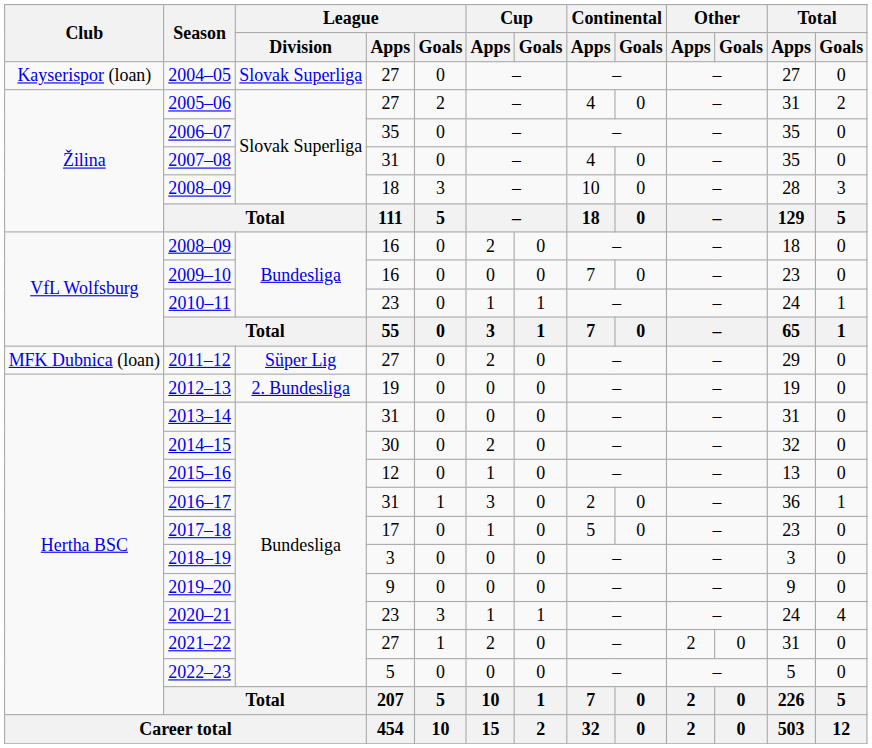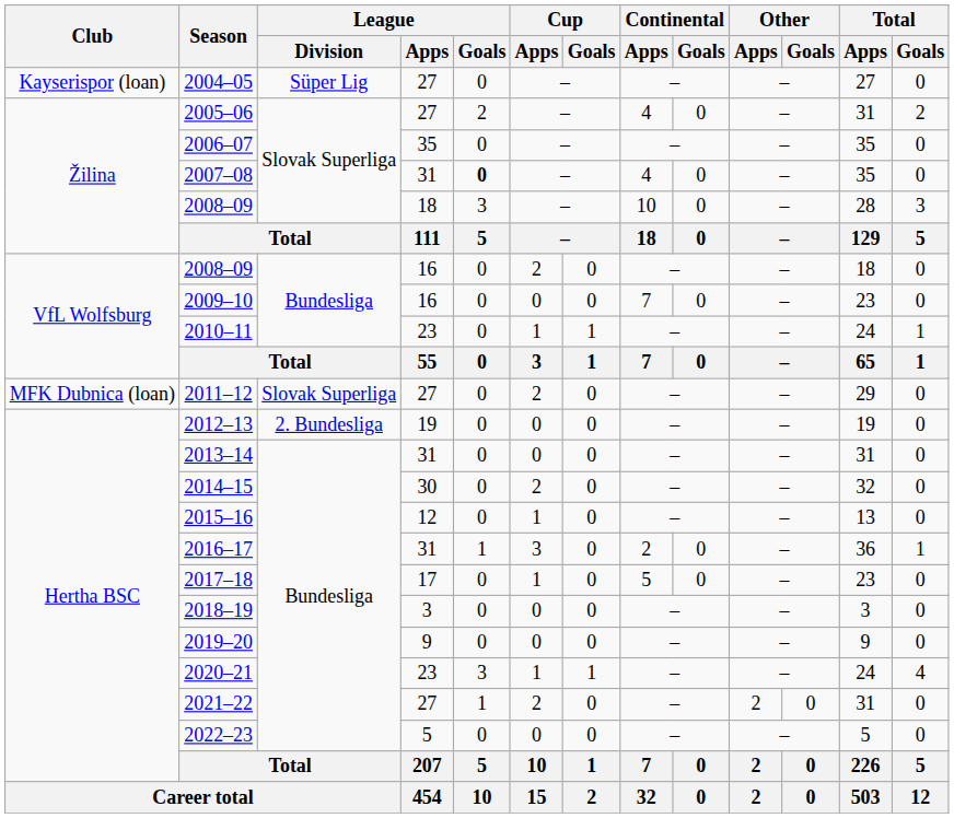2004–05 | League / Division: Slovak Superliga -> Süper Lig
2007–08 | League / Goals: normal -> bold
2011–12 | League / Division: Süper Lig -> Slovak Superliga
